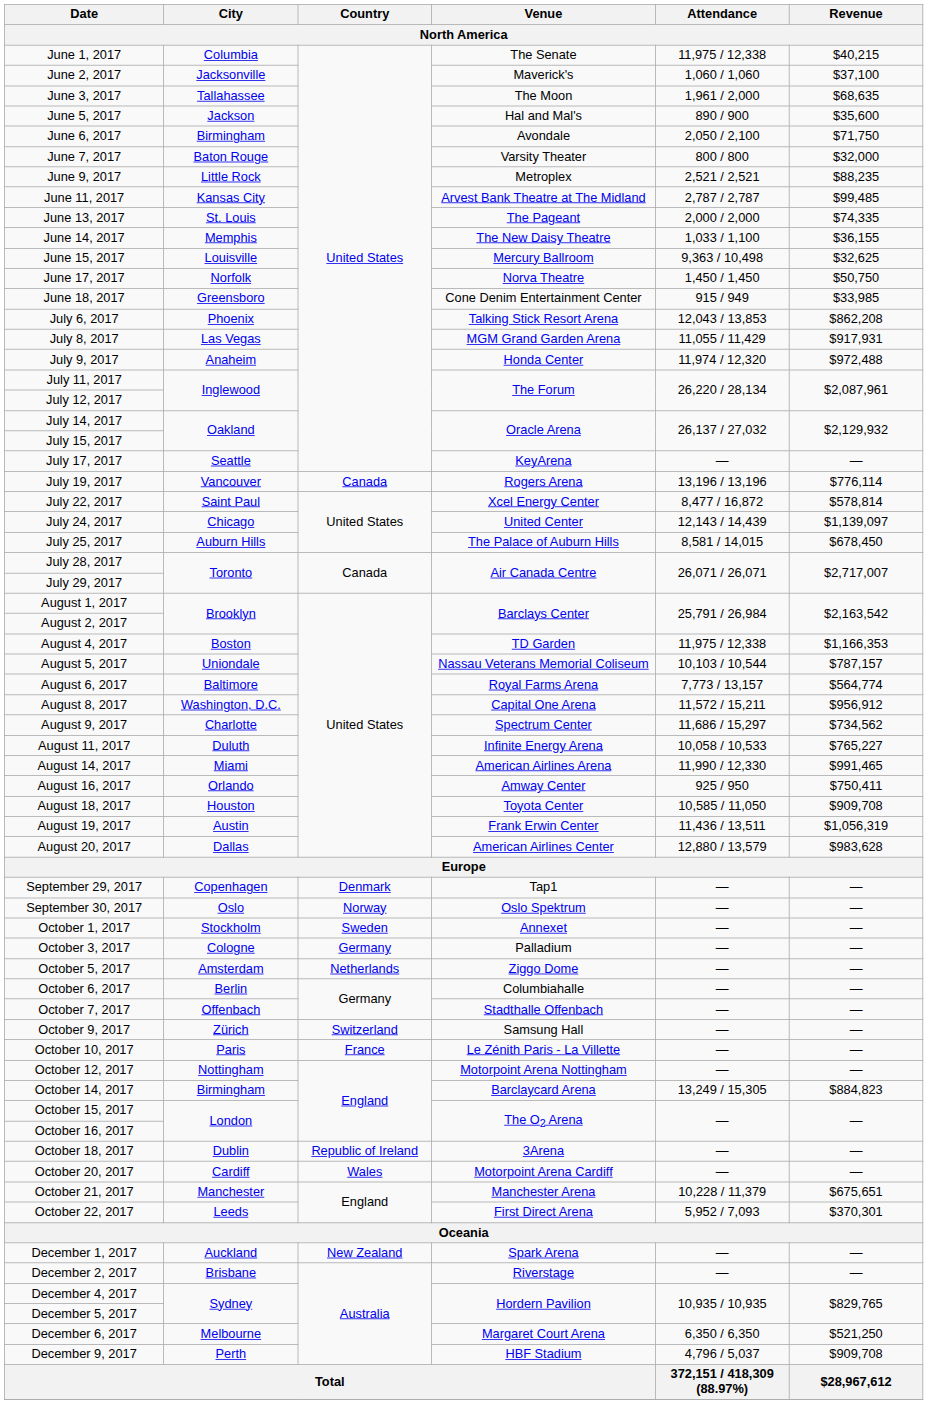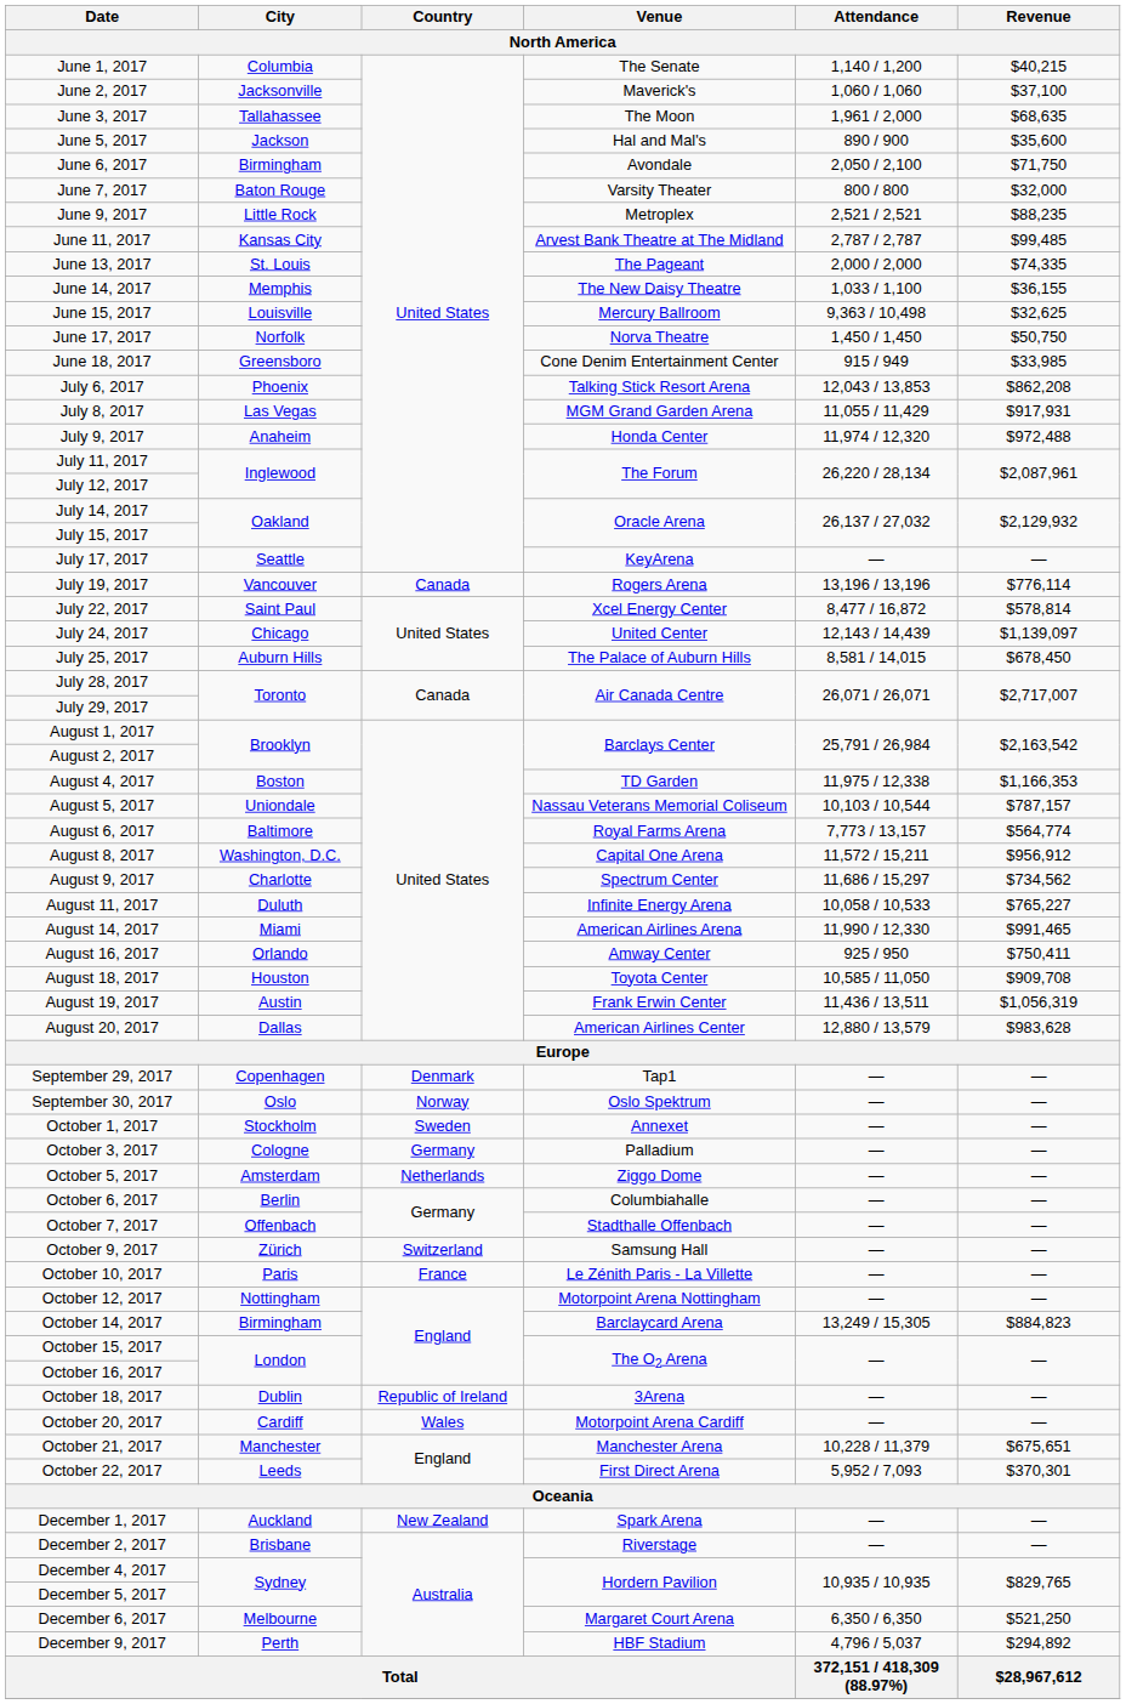June 1, 2017 | Attendance: 11,975 / 12,338 -> 1,140 / 1,200
December 9, 2017 | Revenue: $909,708 -> $294,892
